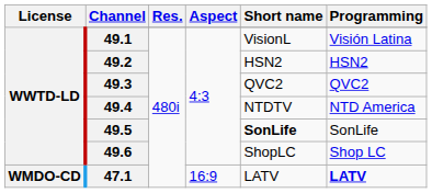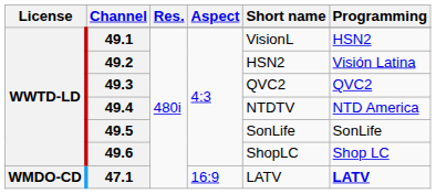49.1 | Programming: Visión Latina -> HSN2
49.2 | Programming: HSN2 -> Visión Latina
49.5 | Short name: bold -> normal
